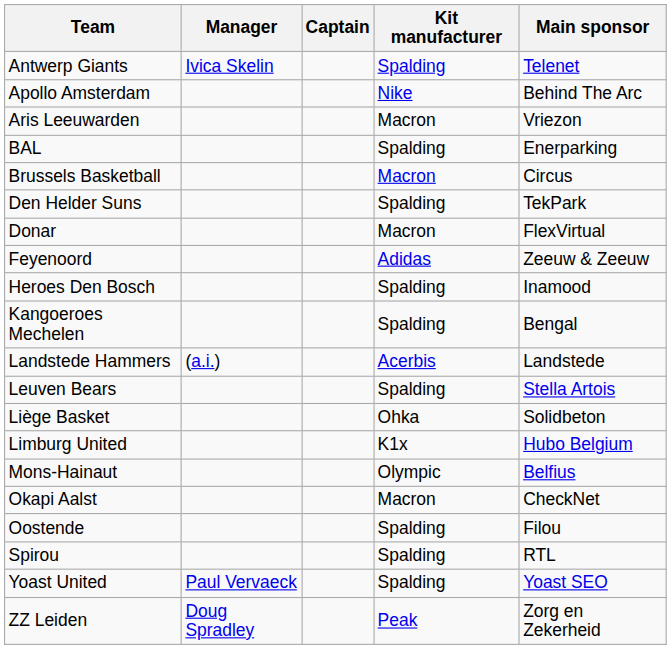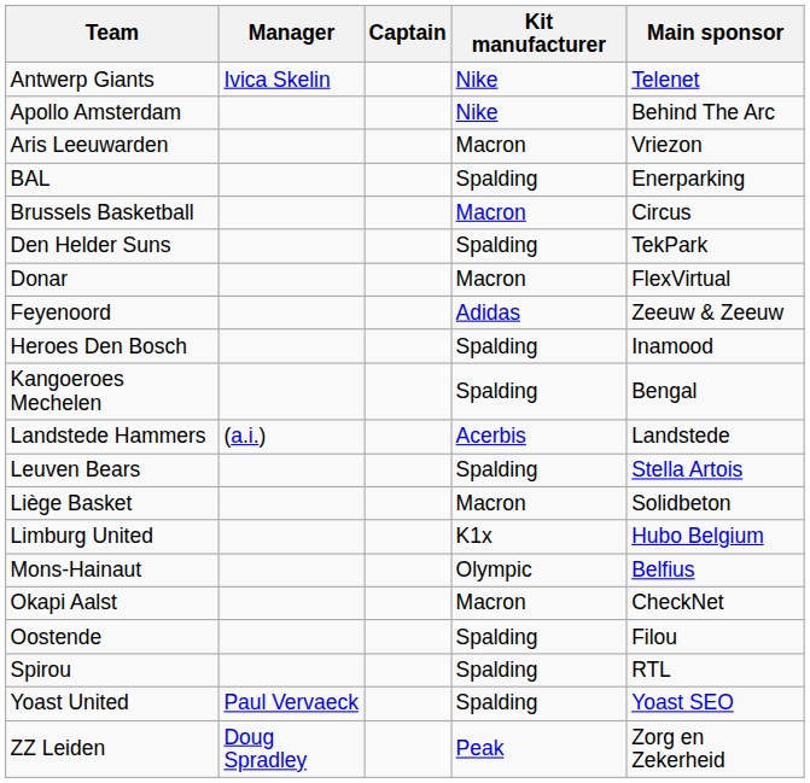Antwerp Giants | Kit manufacturer: Spalding -> Nike
Liège Basket | Kit manufacturer: Ohka -> Macron
